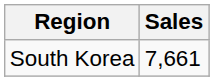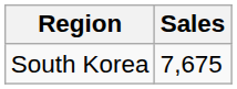South Korea | Sales: 7,661 -> 7,675
